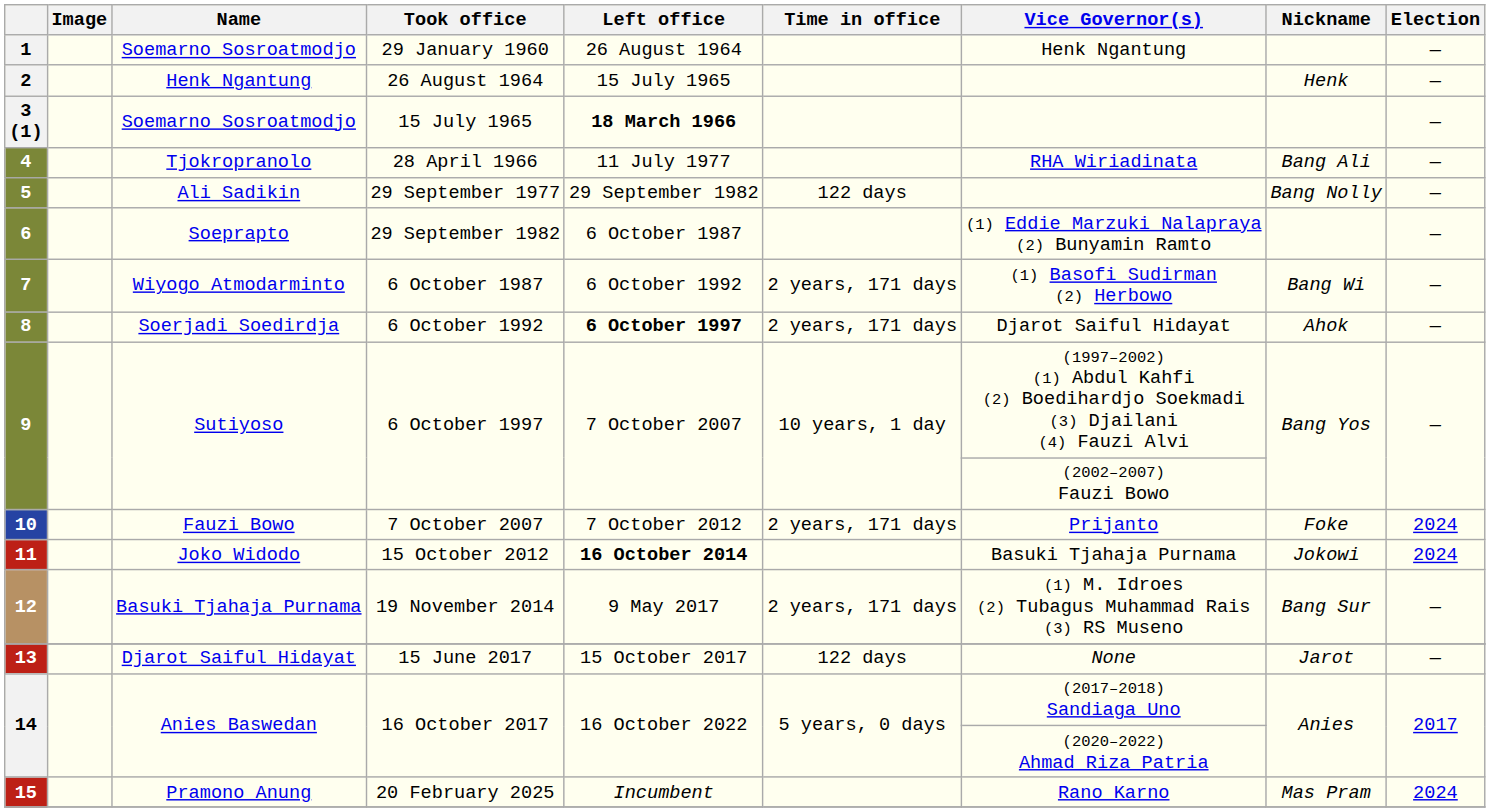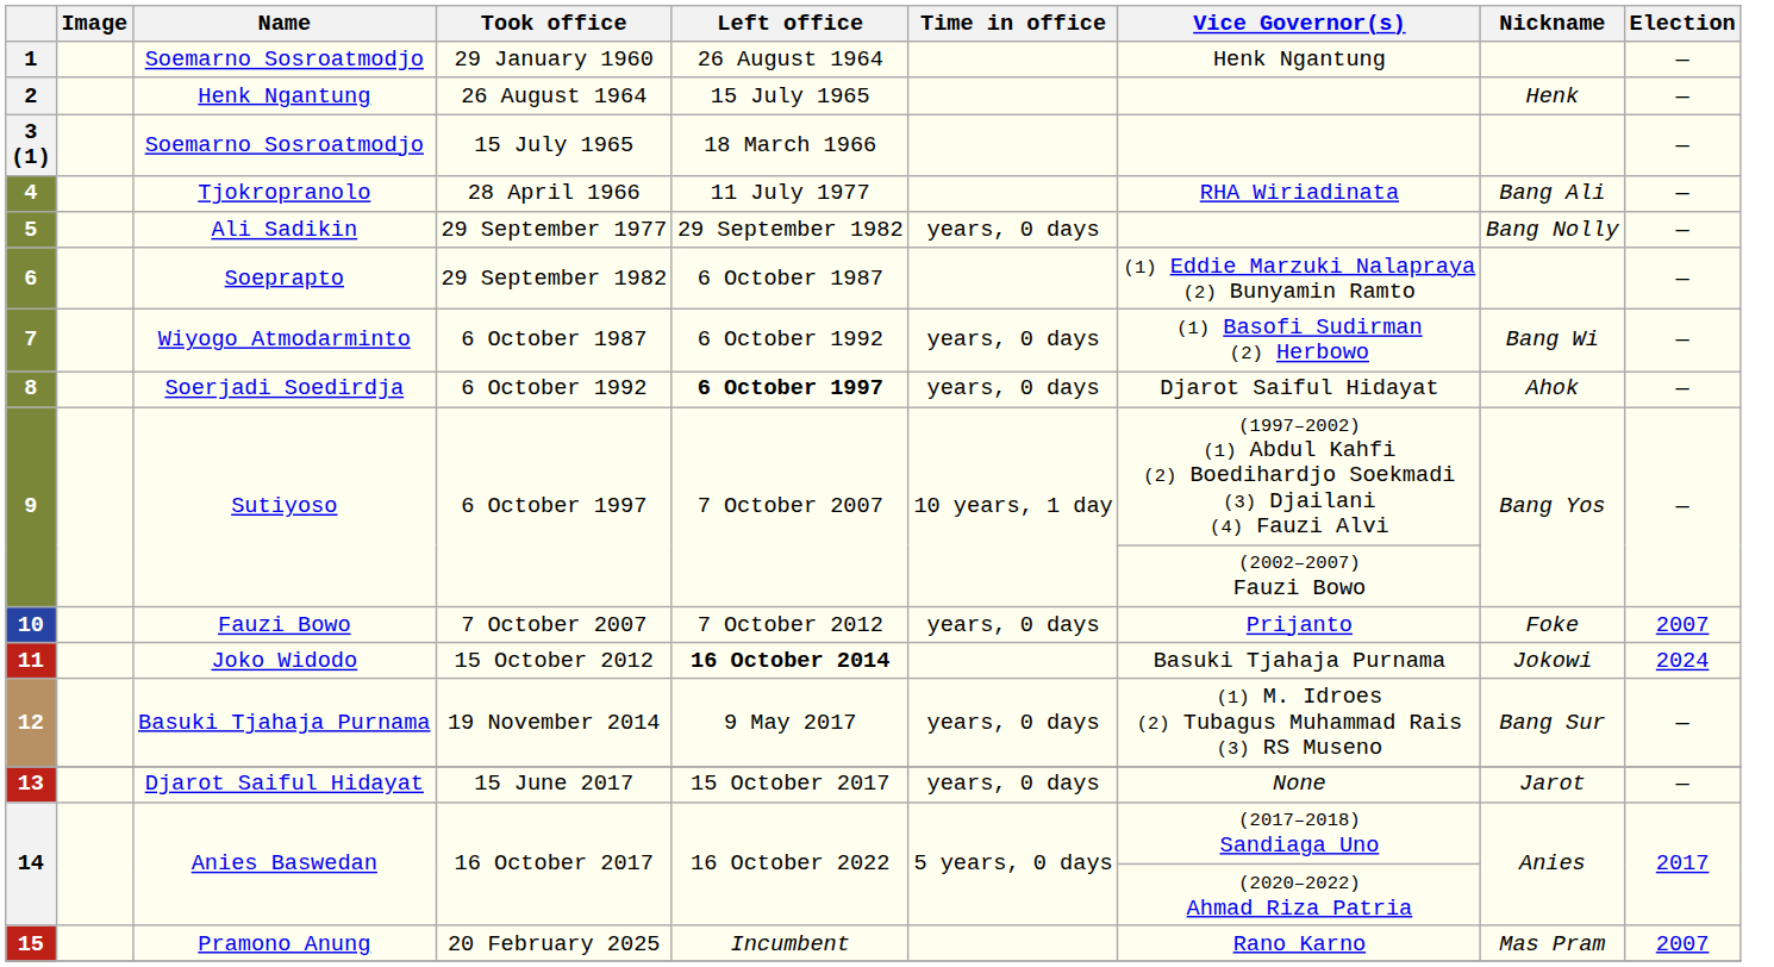3 (1) | Left office: bold -> normal
5 | Time in office: 122 days -> years, 0 days
7 | Time in office: 2 years, 171 days -> years, 0 days
8 | Time in office: 2 years, 171 days -> years, 0 days
10 | Time in office: 2 years, 171 days -> years, 0 days
10 | Election: 2024 -> 2007
12 | Time in office: 2 years, 171 days -> years, 0 days
13 | Time in office: 122 days -> years, 0 days
15 | Election: 2024 -> 2007
